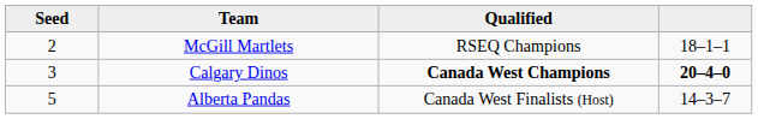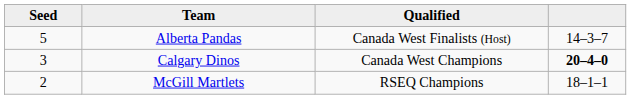rows swapped: McGill Martlets <-> Alberta Pandas
Calgary Dinos | Qualified: bold -> normal
